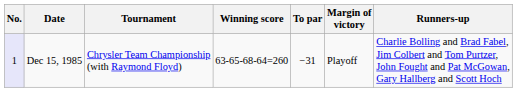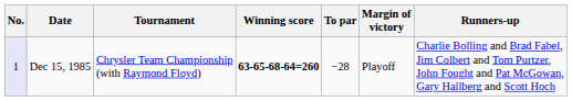Dec 15, 1985 | Winning score: normal -> bold
Dec 15, 1985 | To par: −31 -> −28
